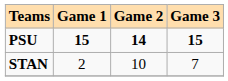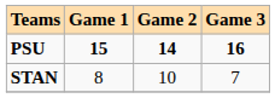PSU | Game 3: 15 -> 16
STAN | Game 1: 2 -> 8
